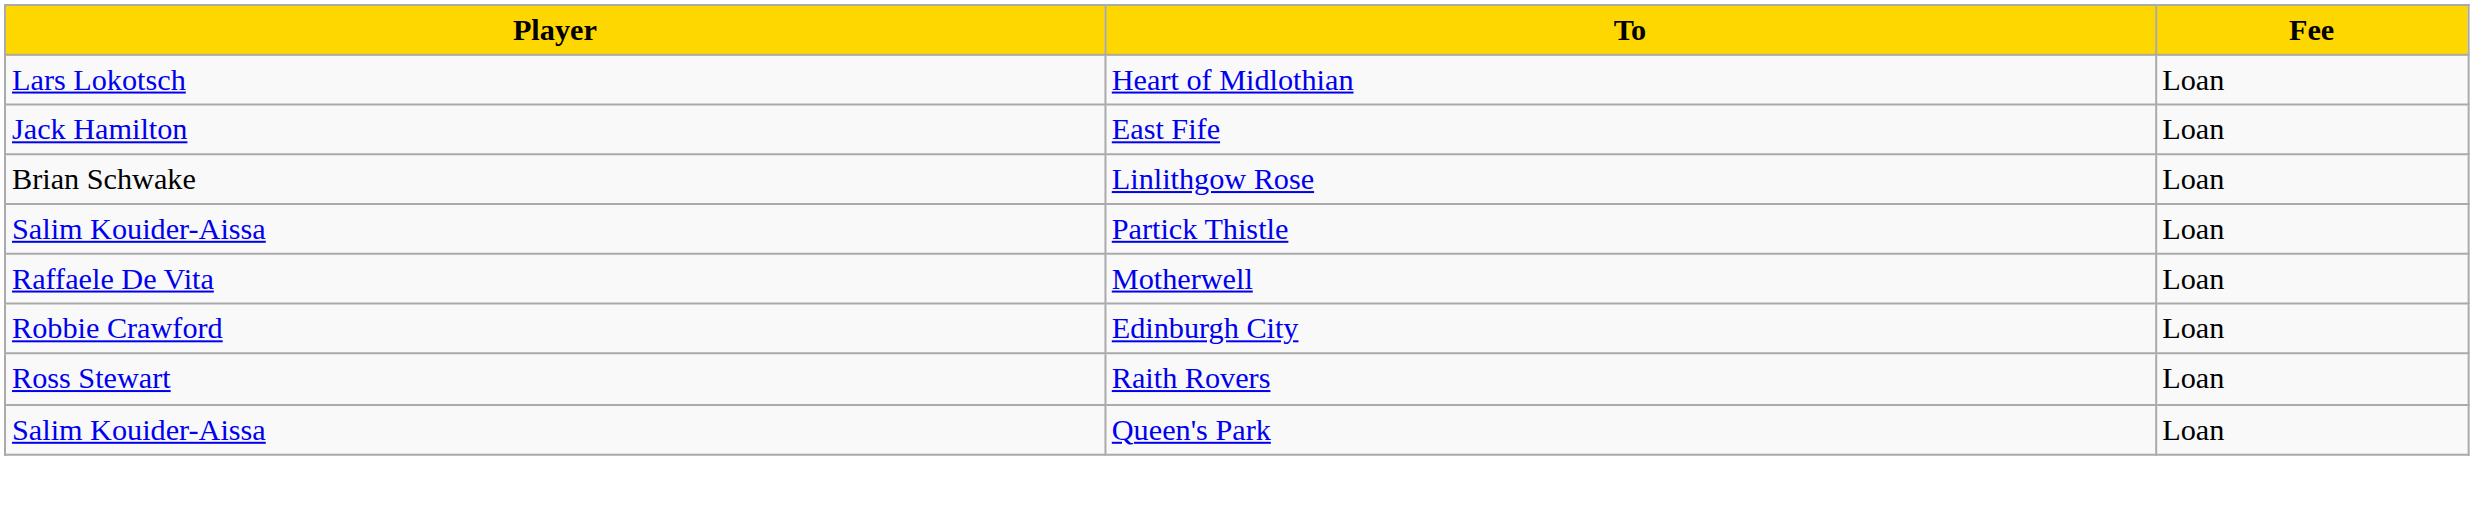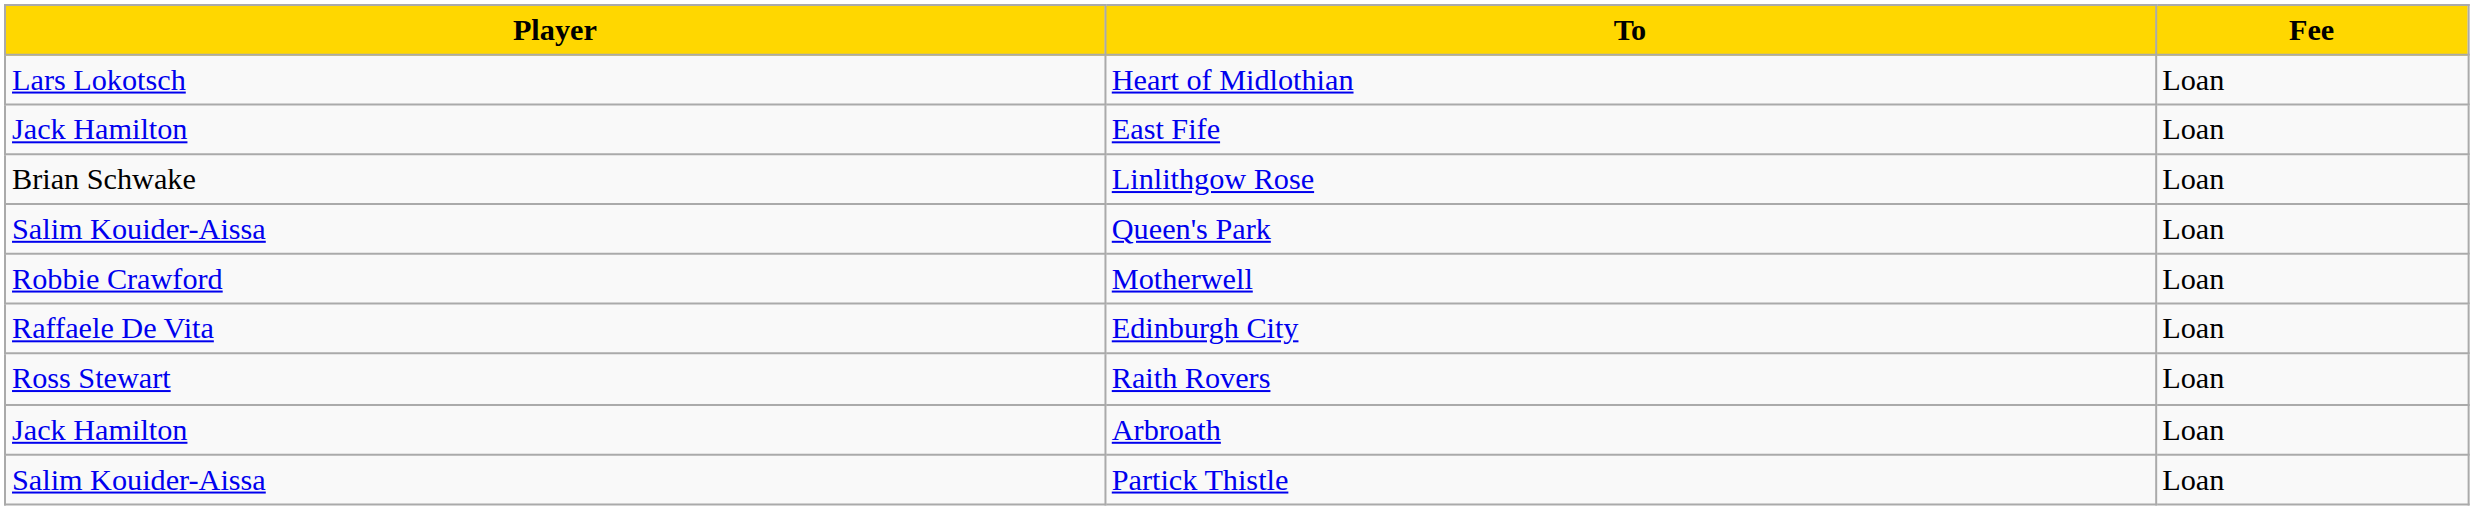rows swapped: Partick Thistle <-> Queen's Park
Motherwell | Player: Raffaele De Vita -> Robbie Crawford
Edinburgh City | Player: Robbie Crawford -> Raffaele De Vita
+ row: Jack Hamilton | Arbroath | Loan
